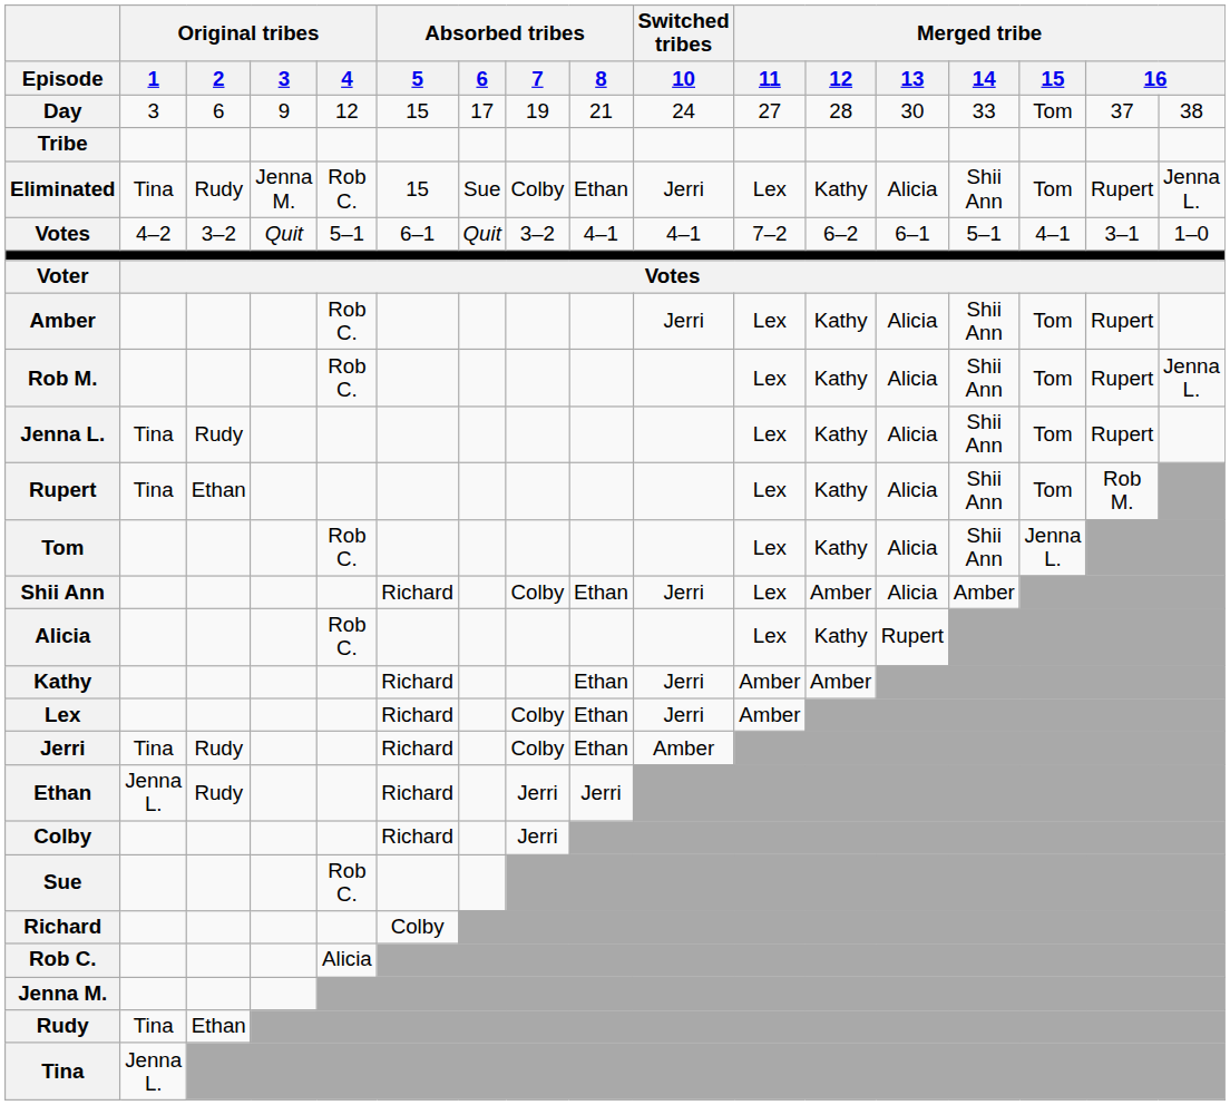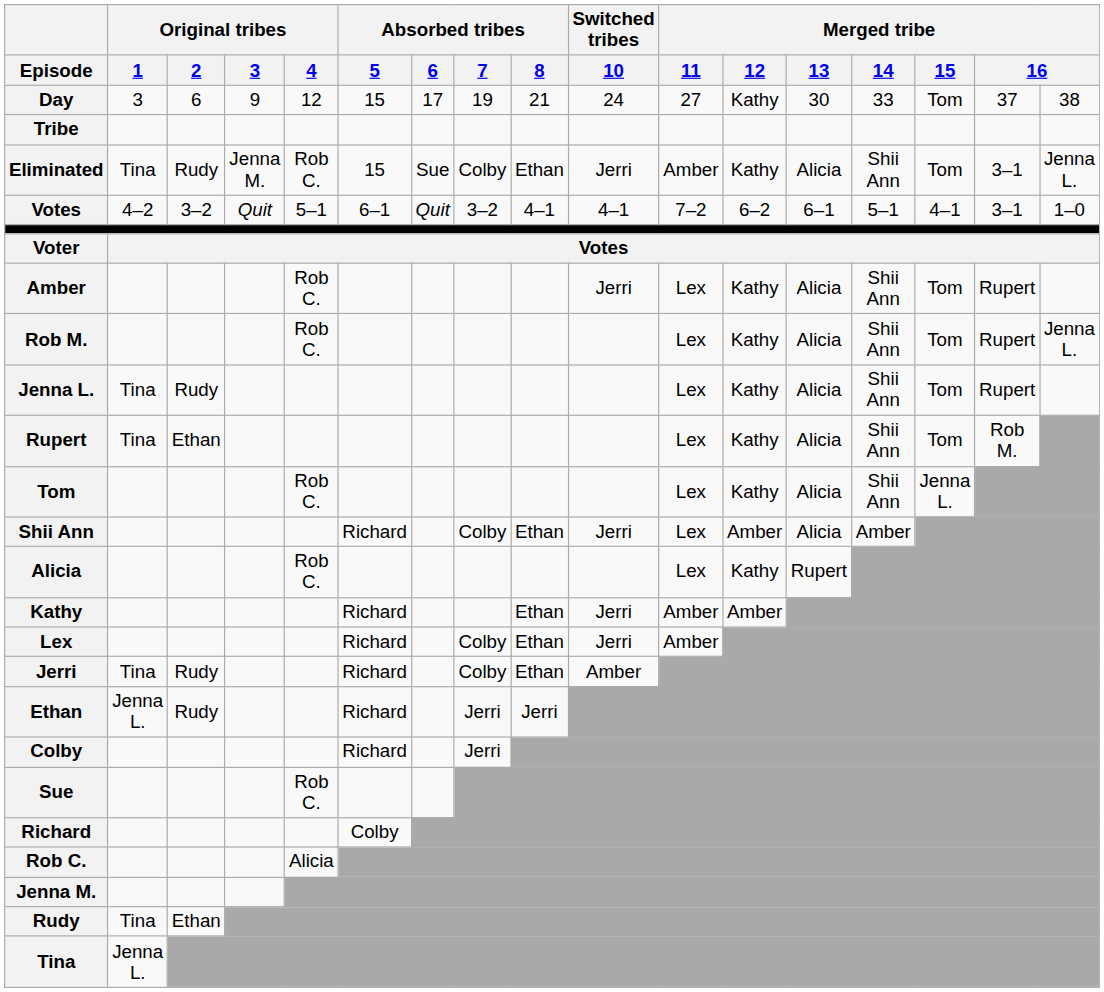Day | Merged tribe / 12: 28 -> Kathy
Eliminated | Merged tribe / 11: Lex -> Amber
Eliminated | column 16: Rupert -> 3–1
